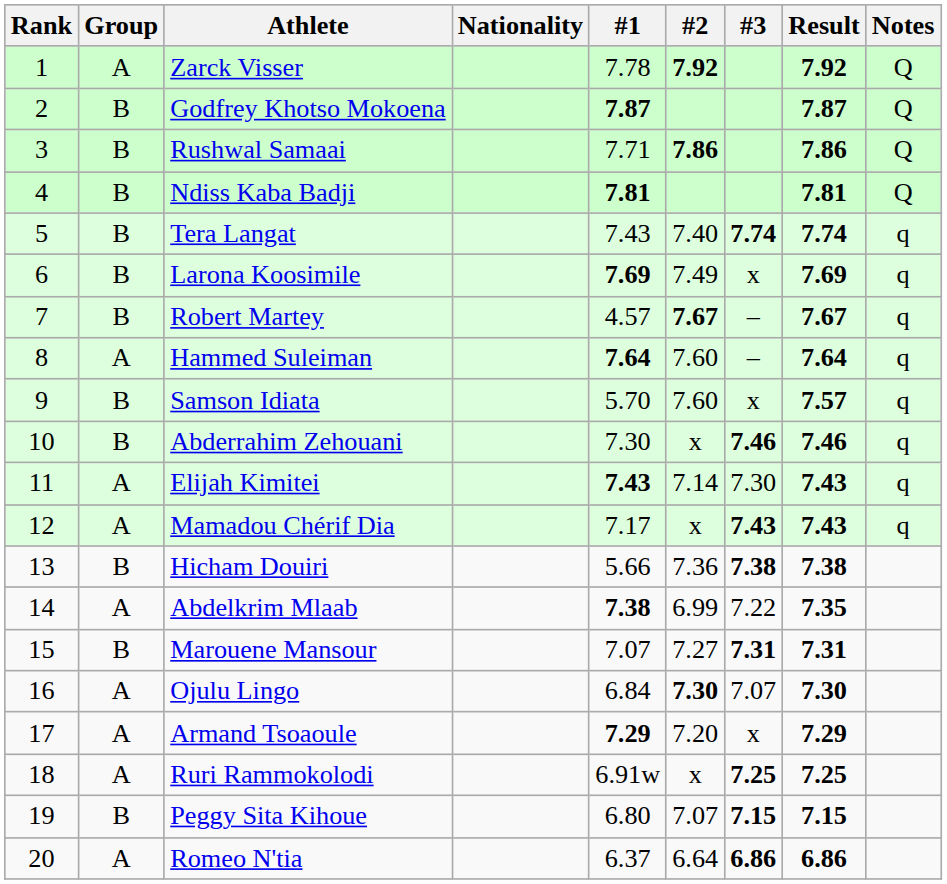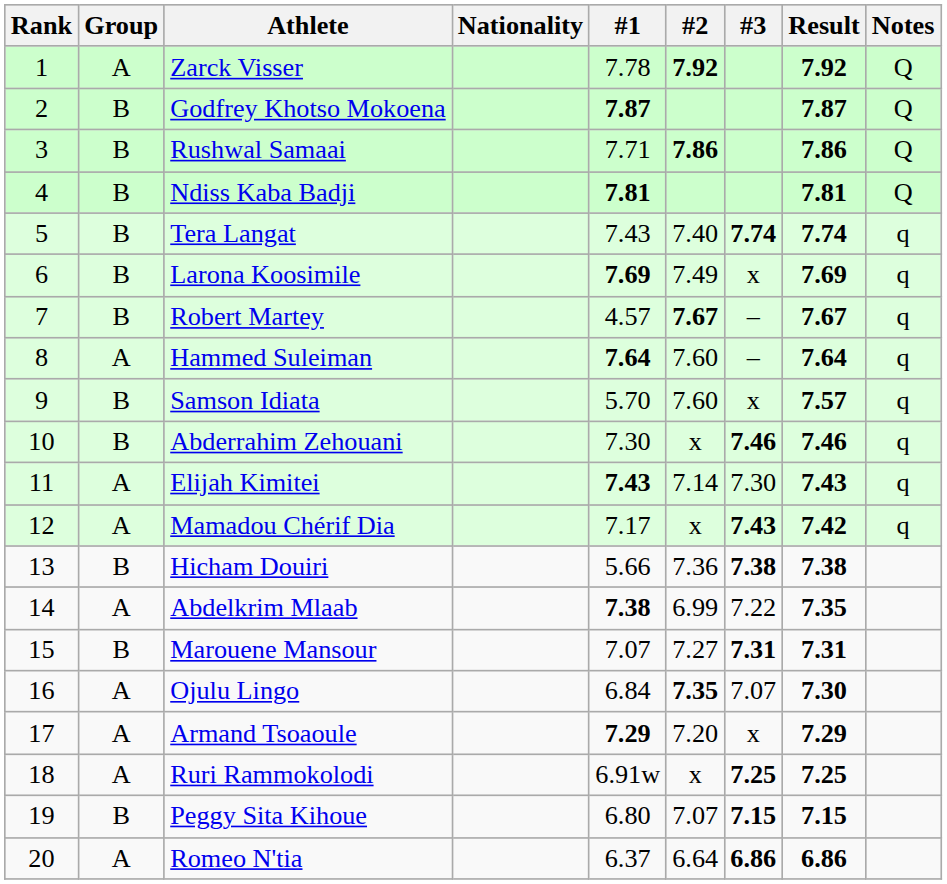Mamadou Chérif Dia | Result: 7.43 -> 7.42
Ojulu Lingo | #2: 7.30 -> 7.35
